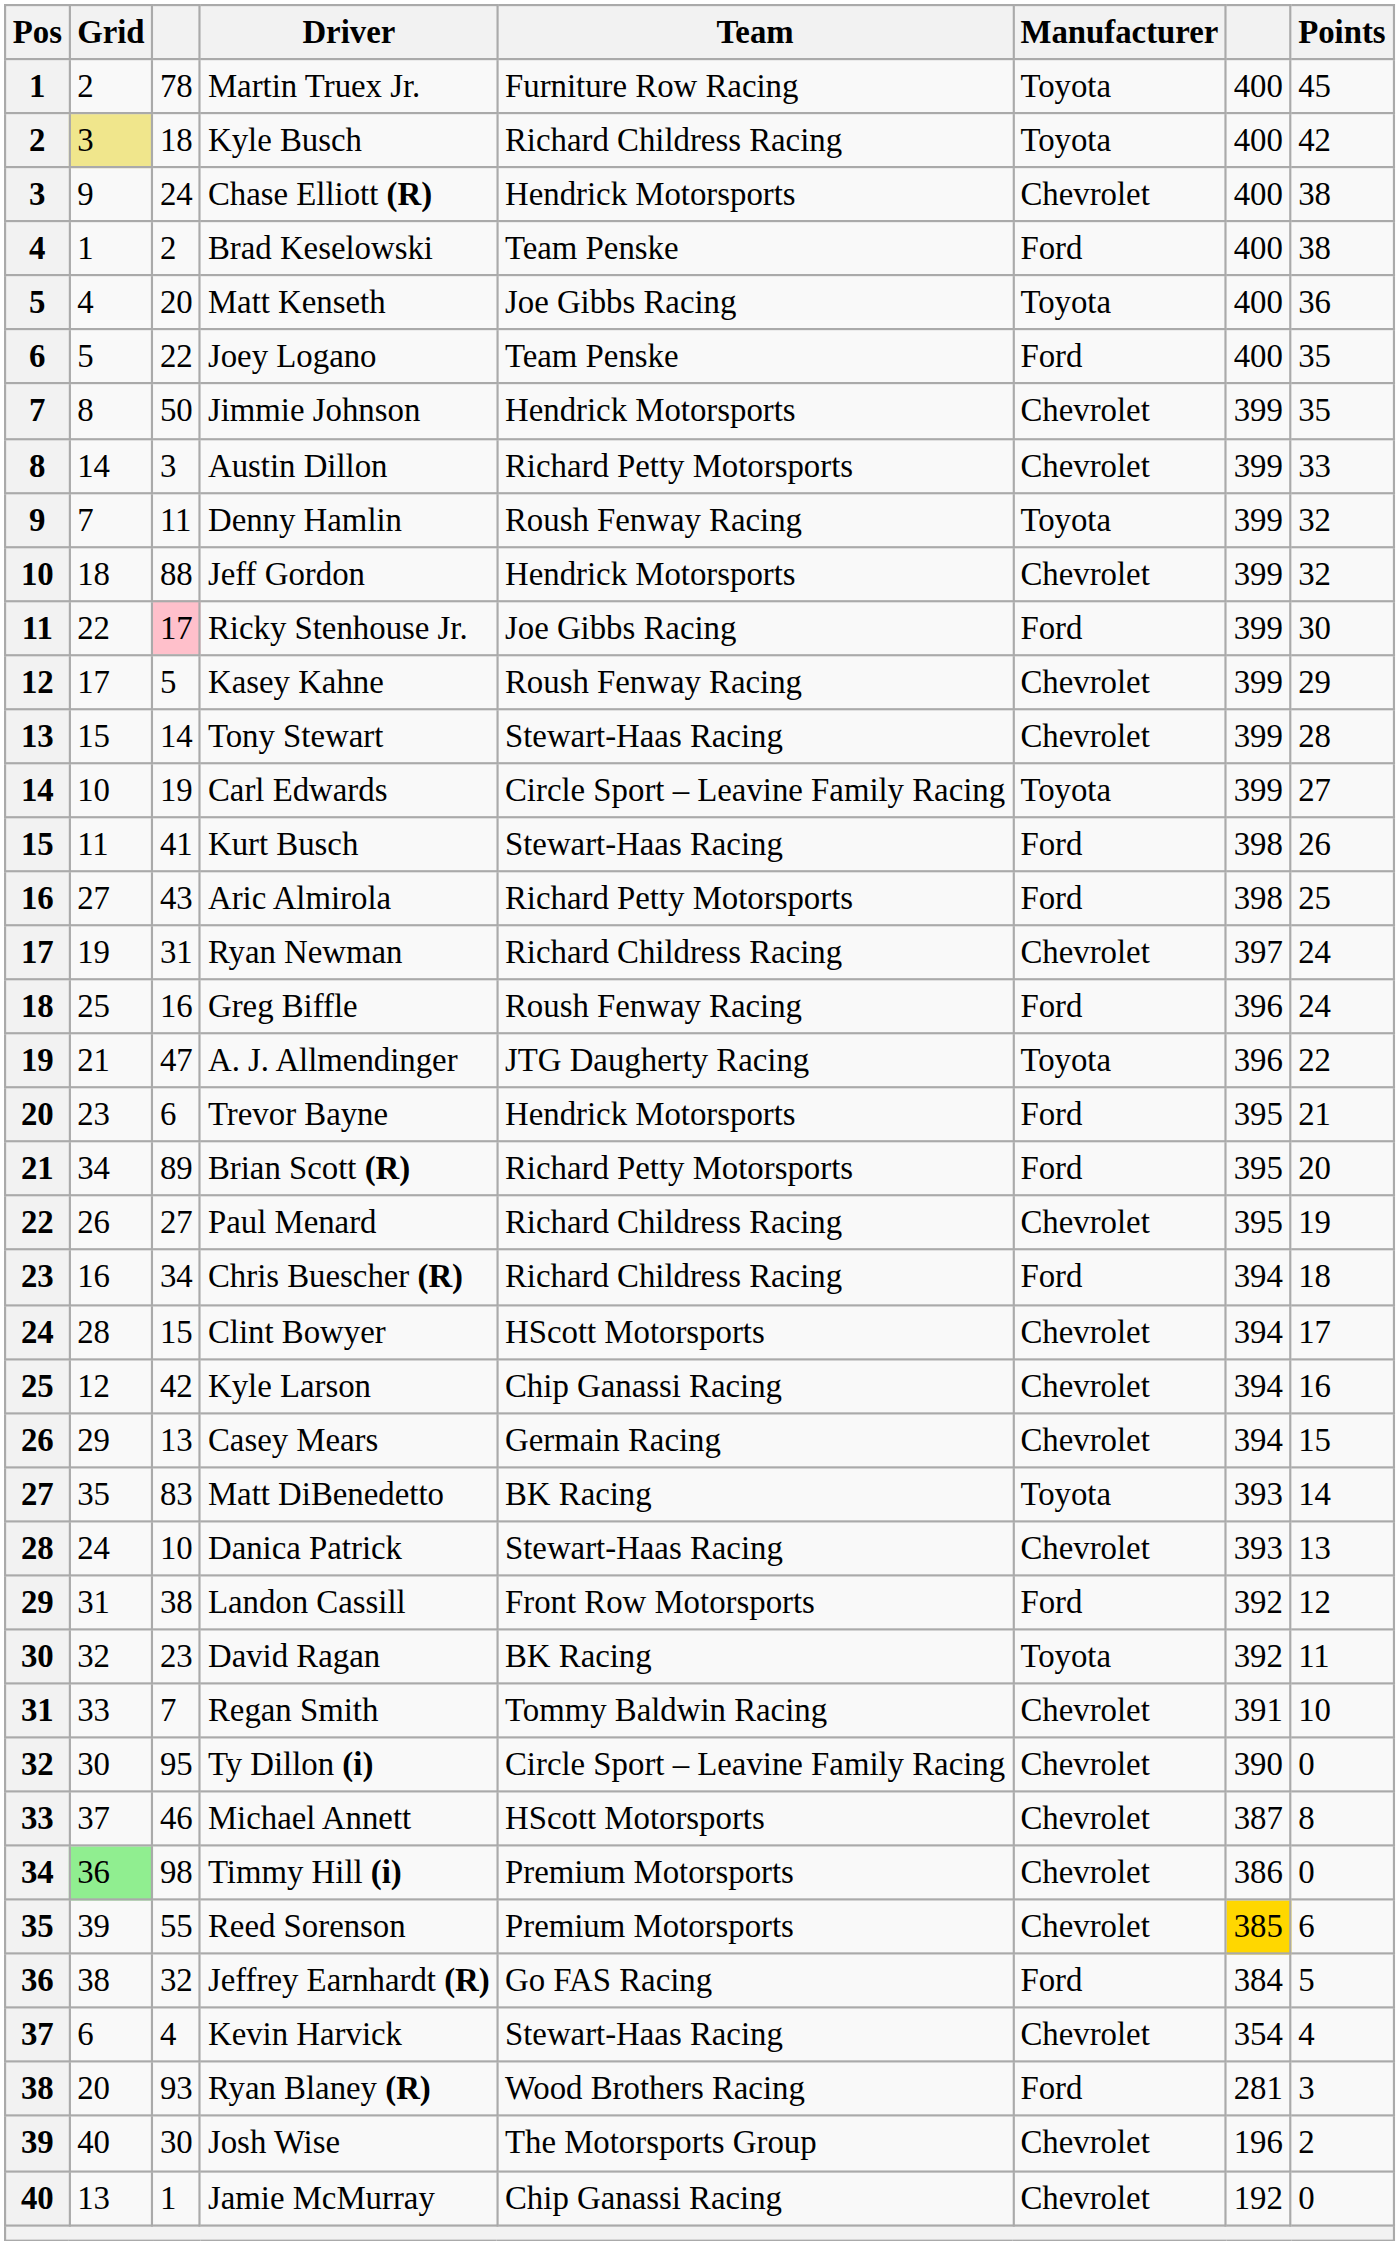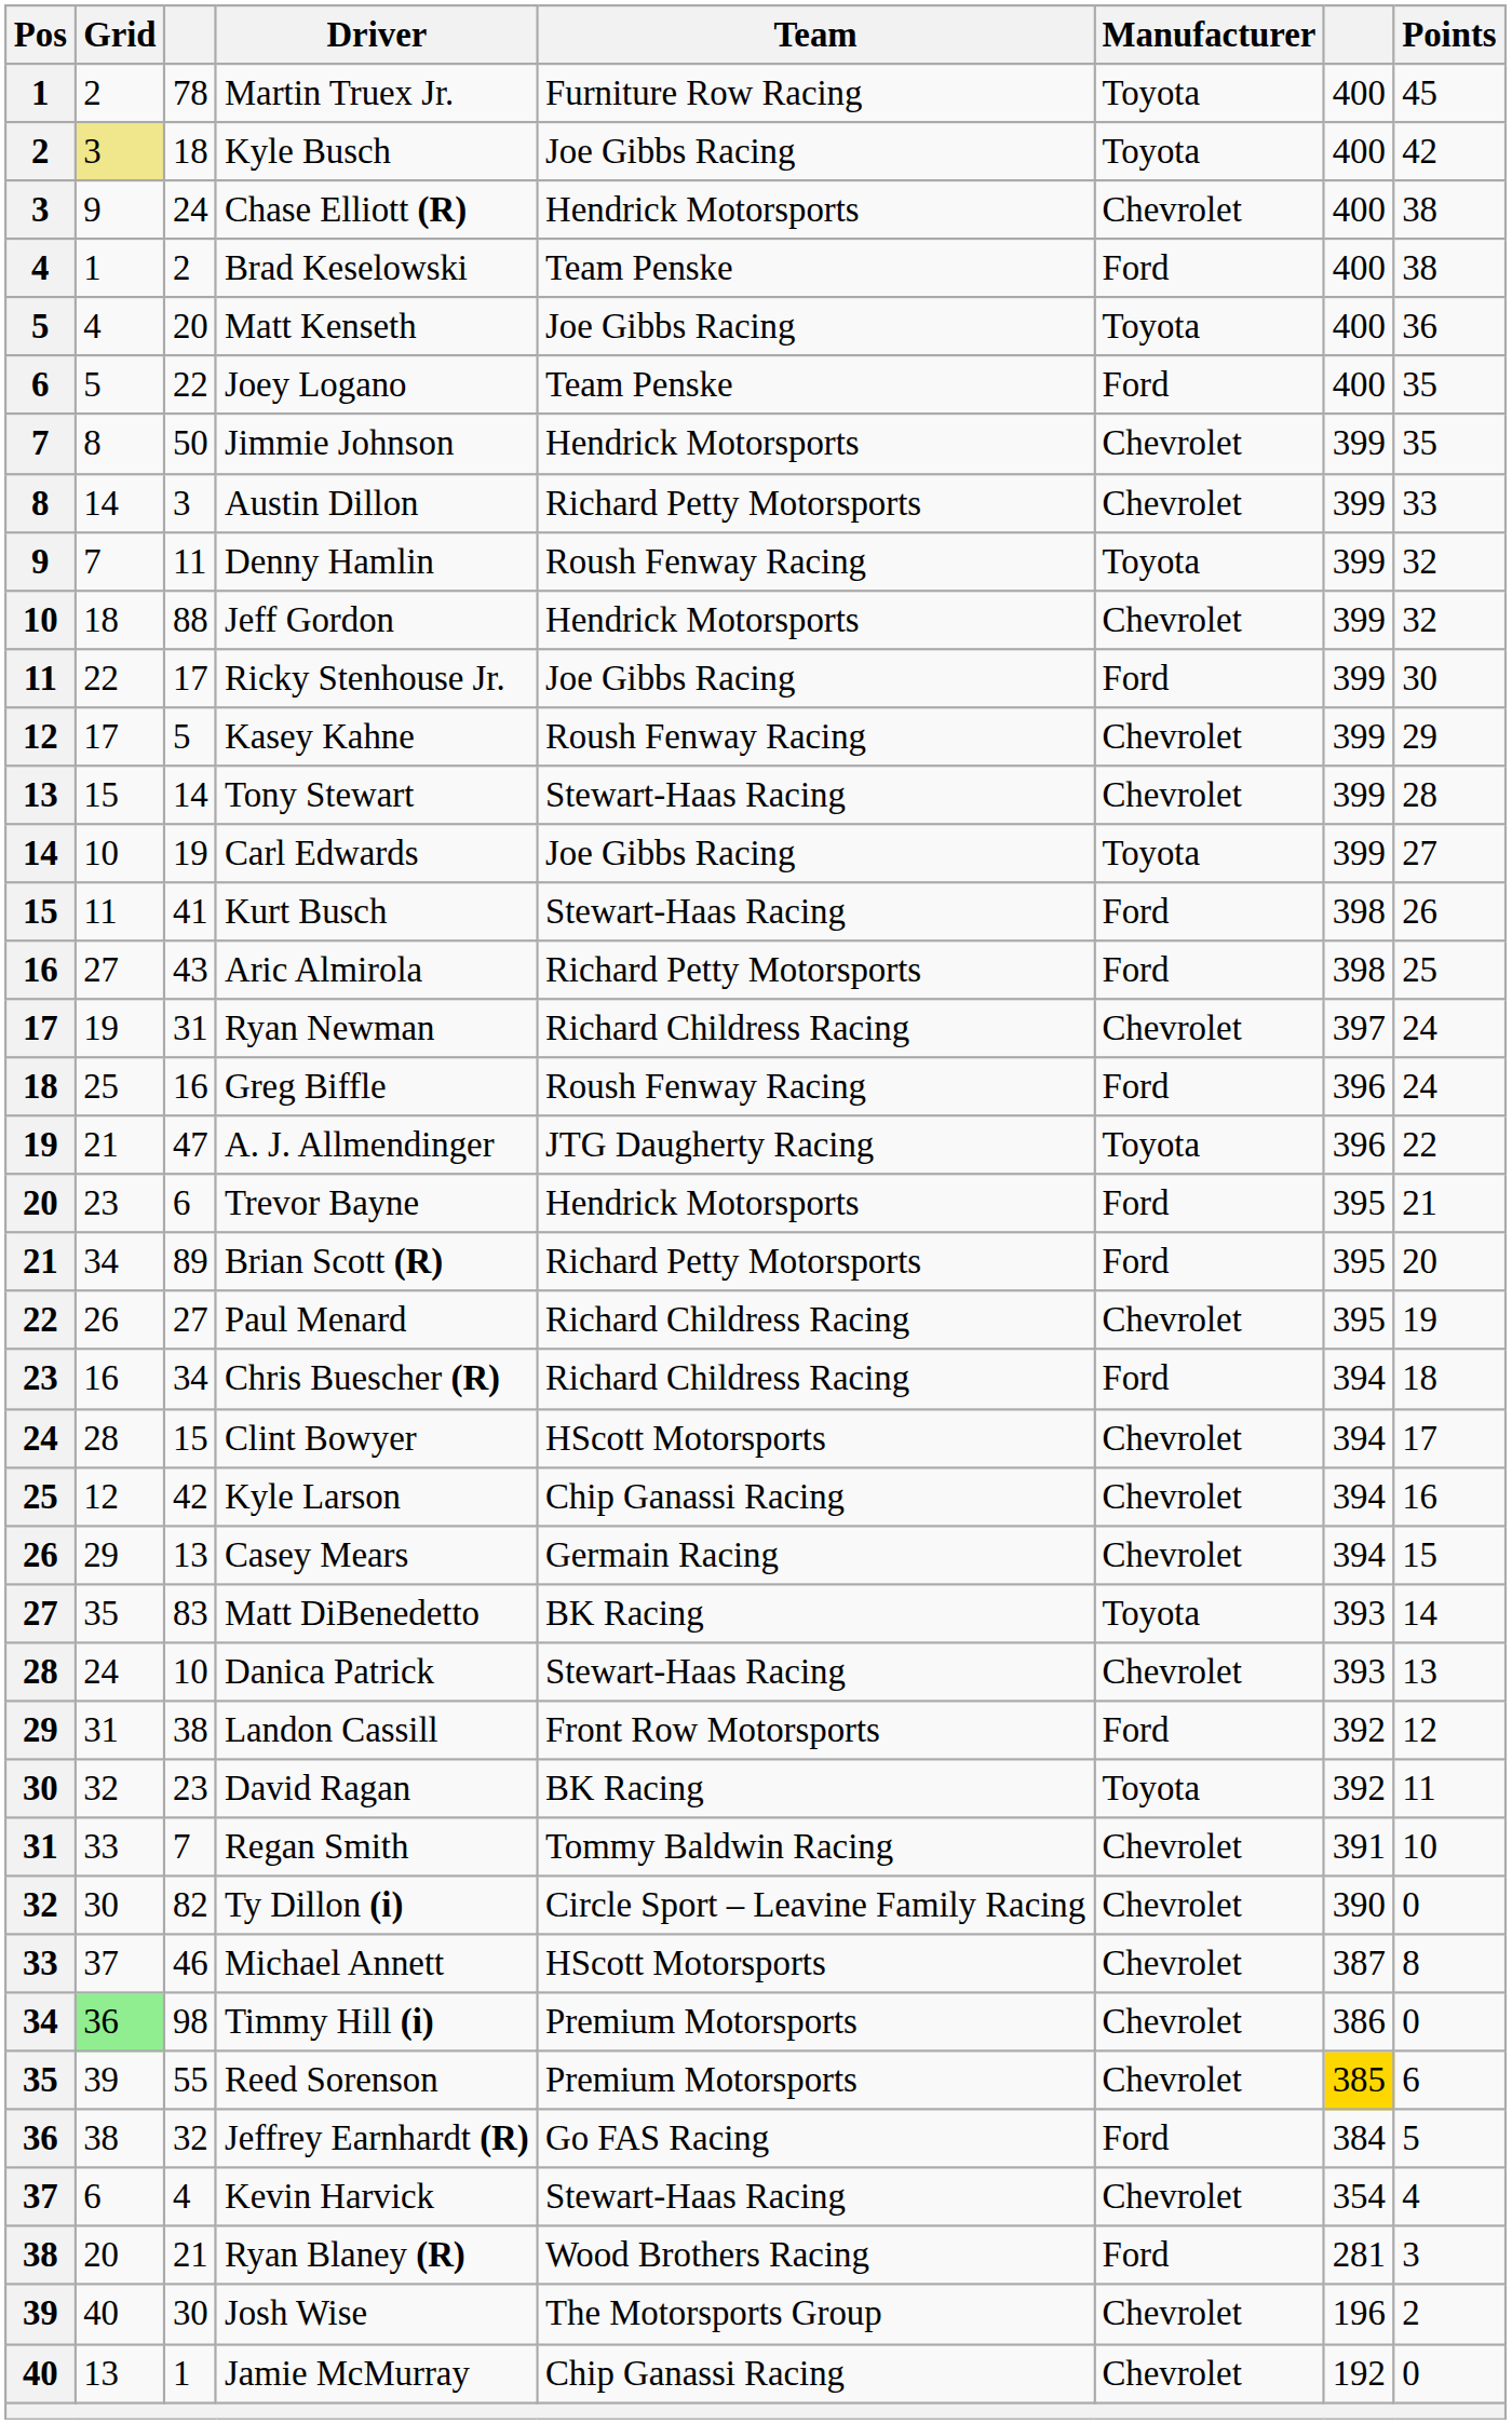Kyle Busch | Team: Richard Childress Racing -> Joe Gibbs Racing
Ricky Stenhouse Jr. | column 3: pink background -> no background
Carl Edwards | Team: Circle Sport – Leavine Family Racing -> Joe Gibbs Racing
Ty Dillon (i) | column 3: 95 -> 82
Ryan Blaney (R) | column 3: 93 -> 21
